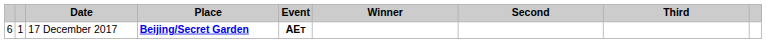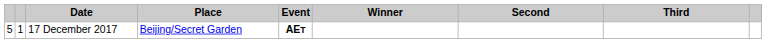17 December 2017 | column 1: 6 -> 5
17 December 2017 | Place: bold -> normal
